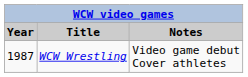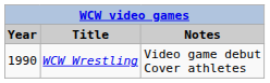WCW Wrestling | Year: 1987 -> 1990
